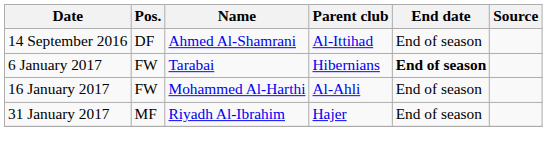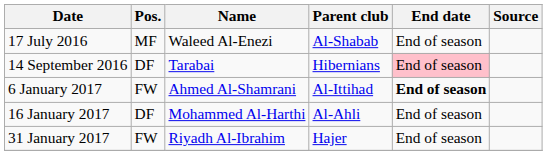+ row: 17 July 2016 | MF | Waleed Al-Enezi | Al-Shabab | End of season
14 September 2016 | Name: Ahmed Al-Shamrani -> Tarabai
14 September 2016 | Parent club: Al-Ittihad -> Hibernians
14 September 2016 | End date: no background -> pink background
6 January 2017 | Name: Tarabai -> Ahmed Al-Shamrani
6 January 2017 | Parent club: Hibernians -> Al-Ittihad
16 January 2017 | Pos.: FW -> DF
31 January 2017 | Pos.: MF -> FW
